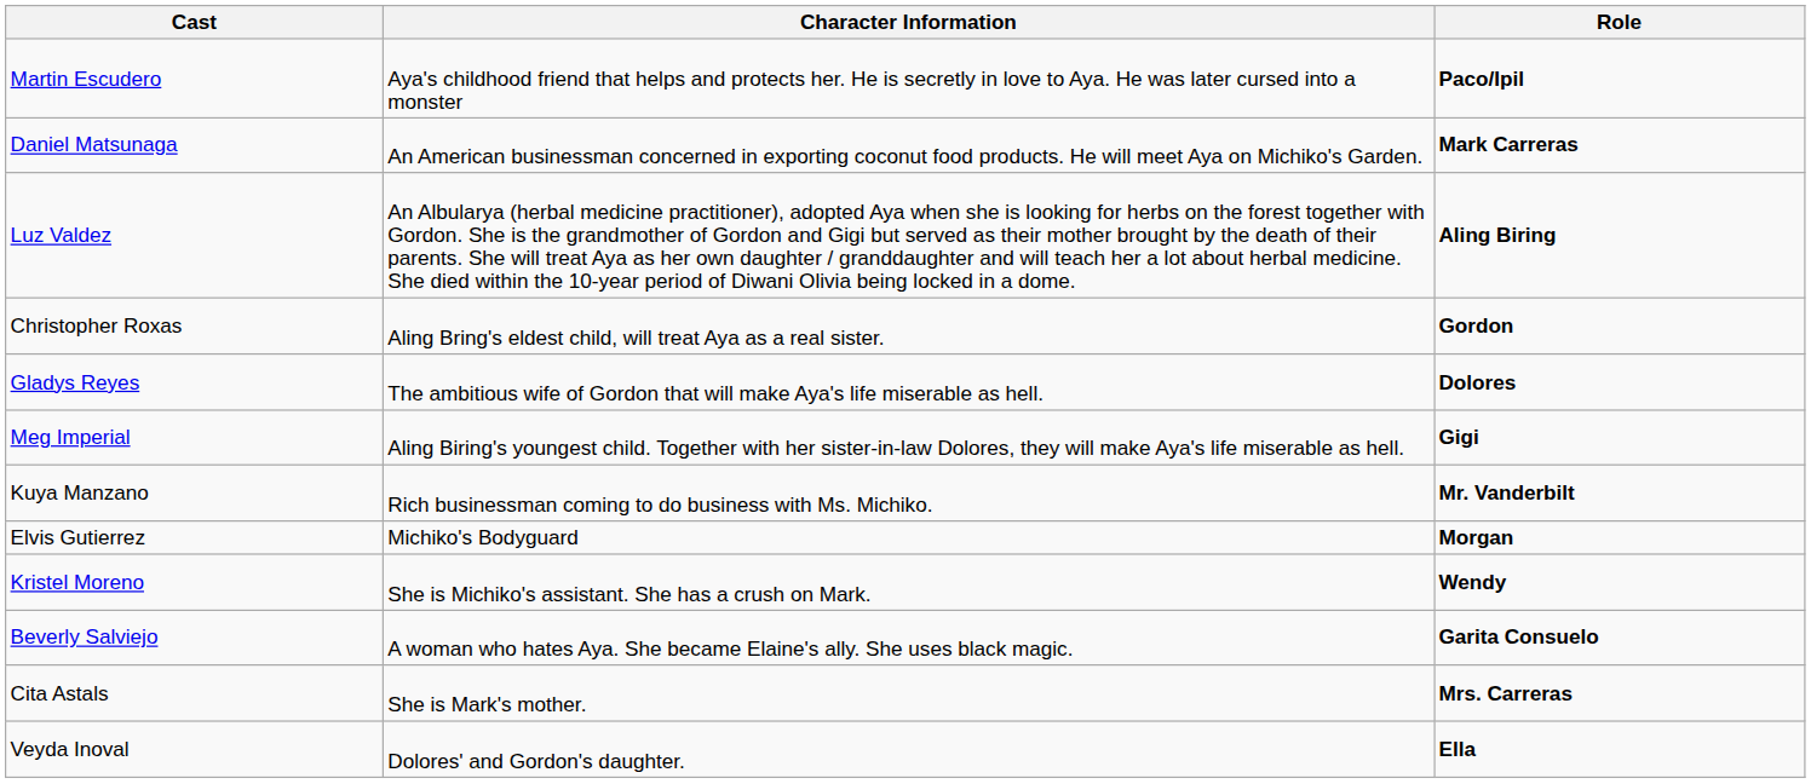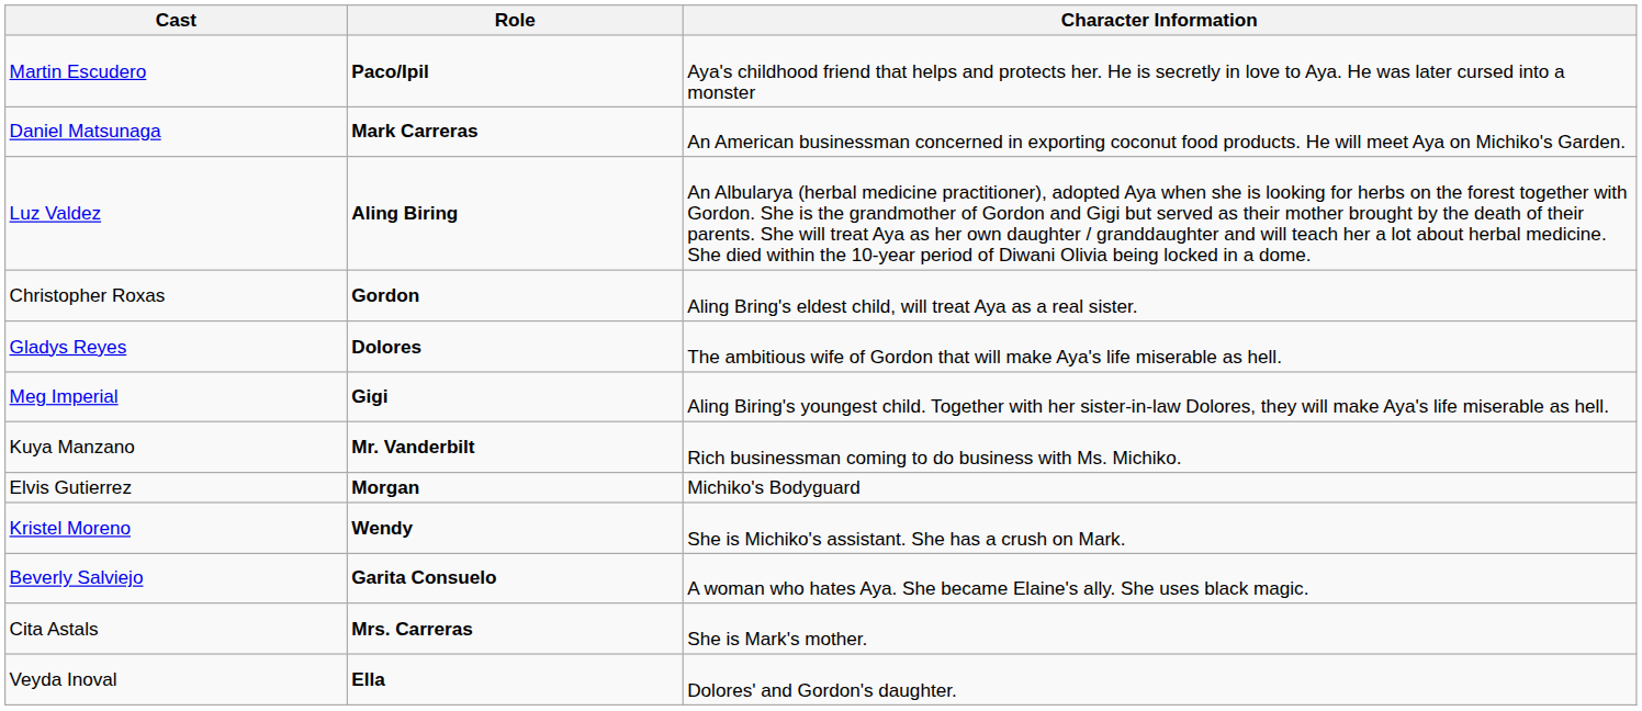columns swapped: Role <-> Character Information
